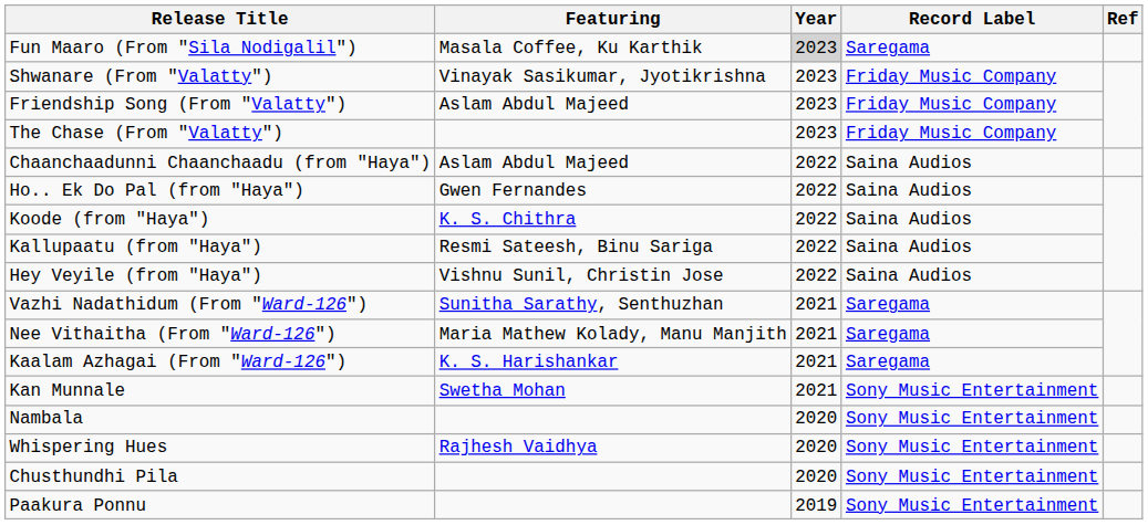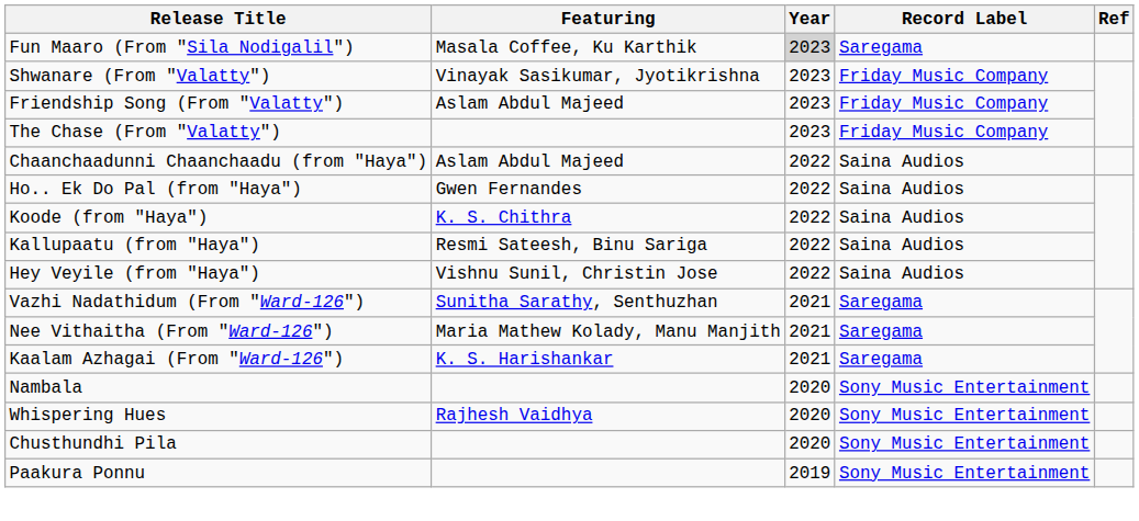- row: Kan Munnale | Swetha Mohan | 2021 | Sony Music Entertainment
